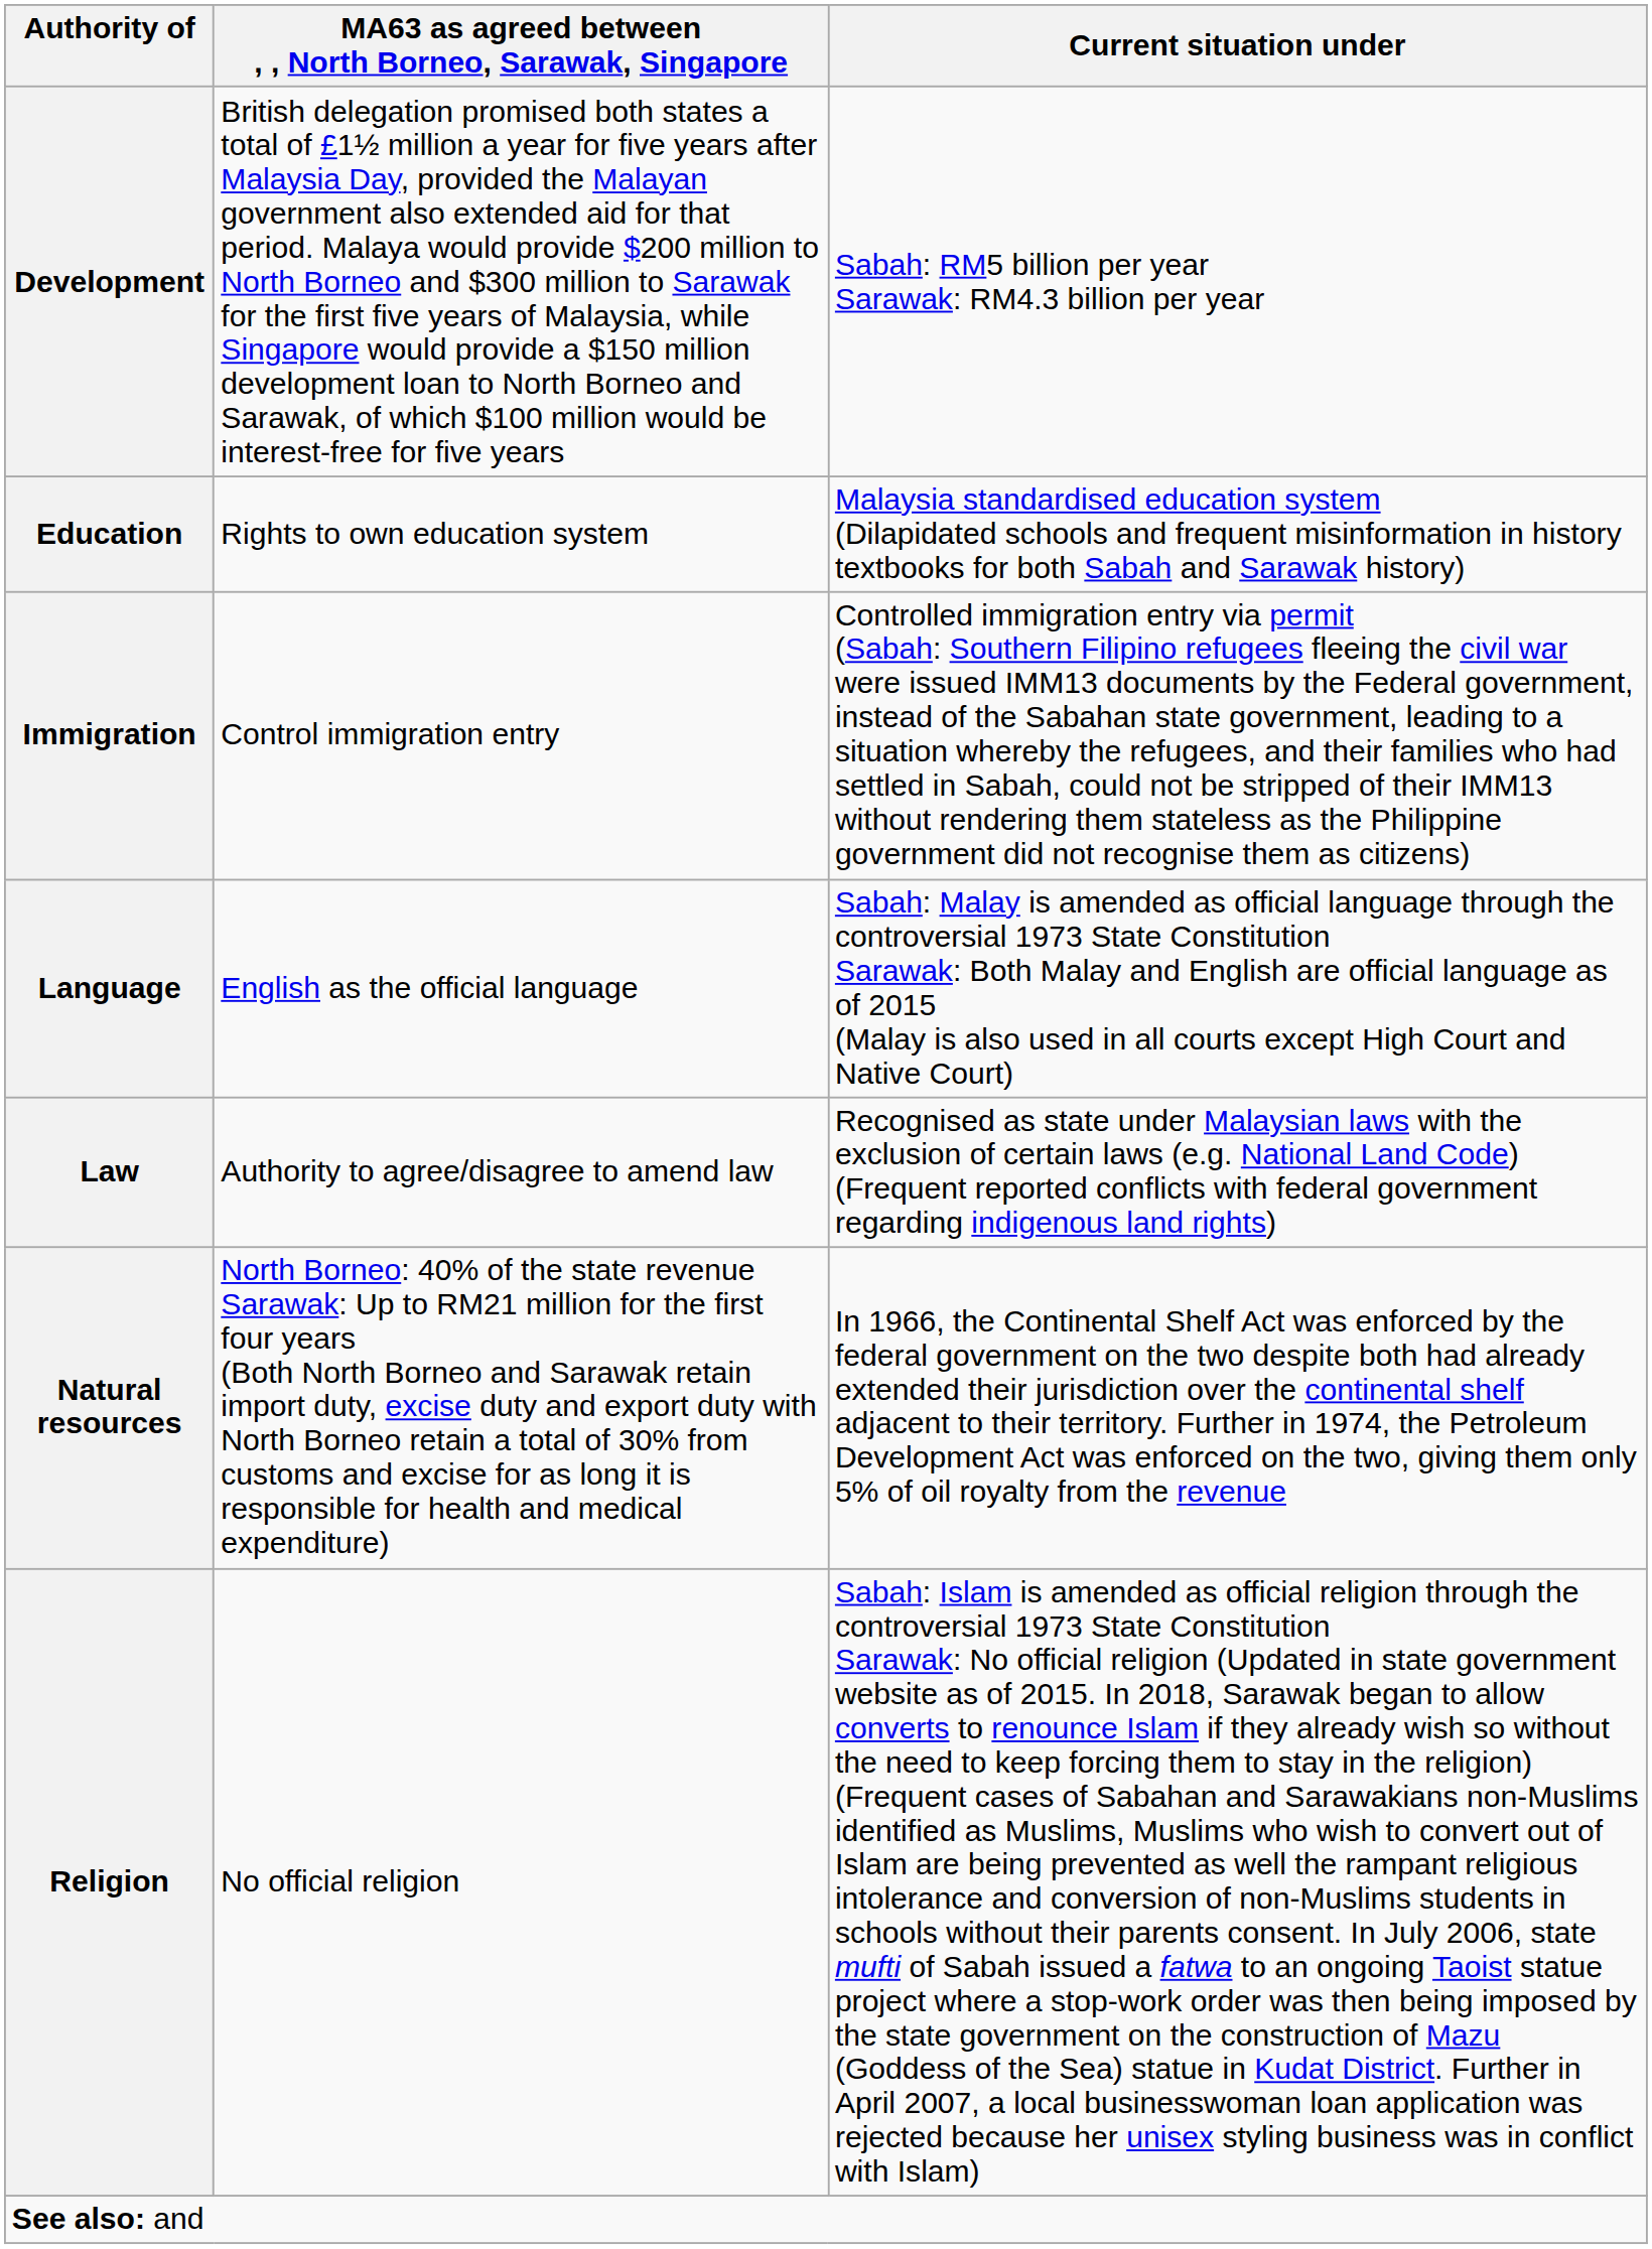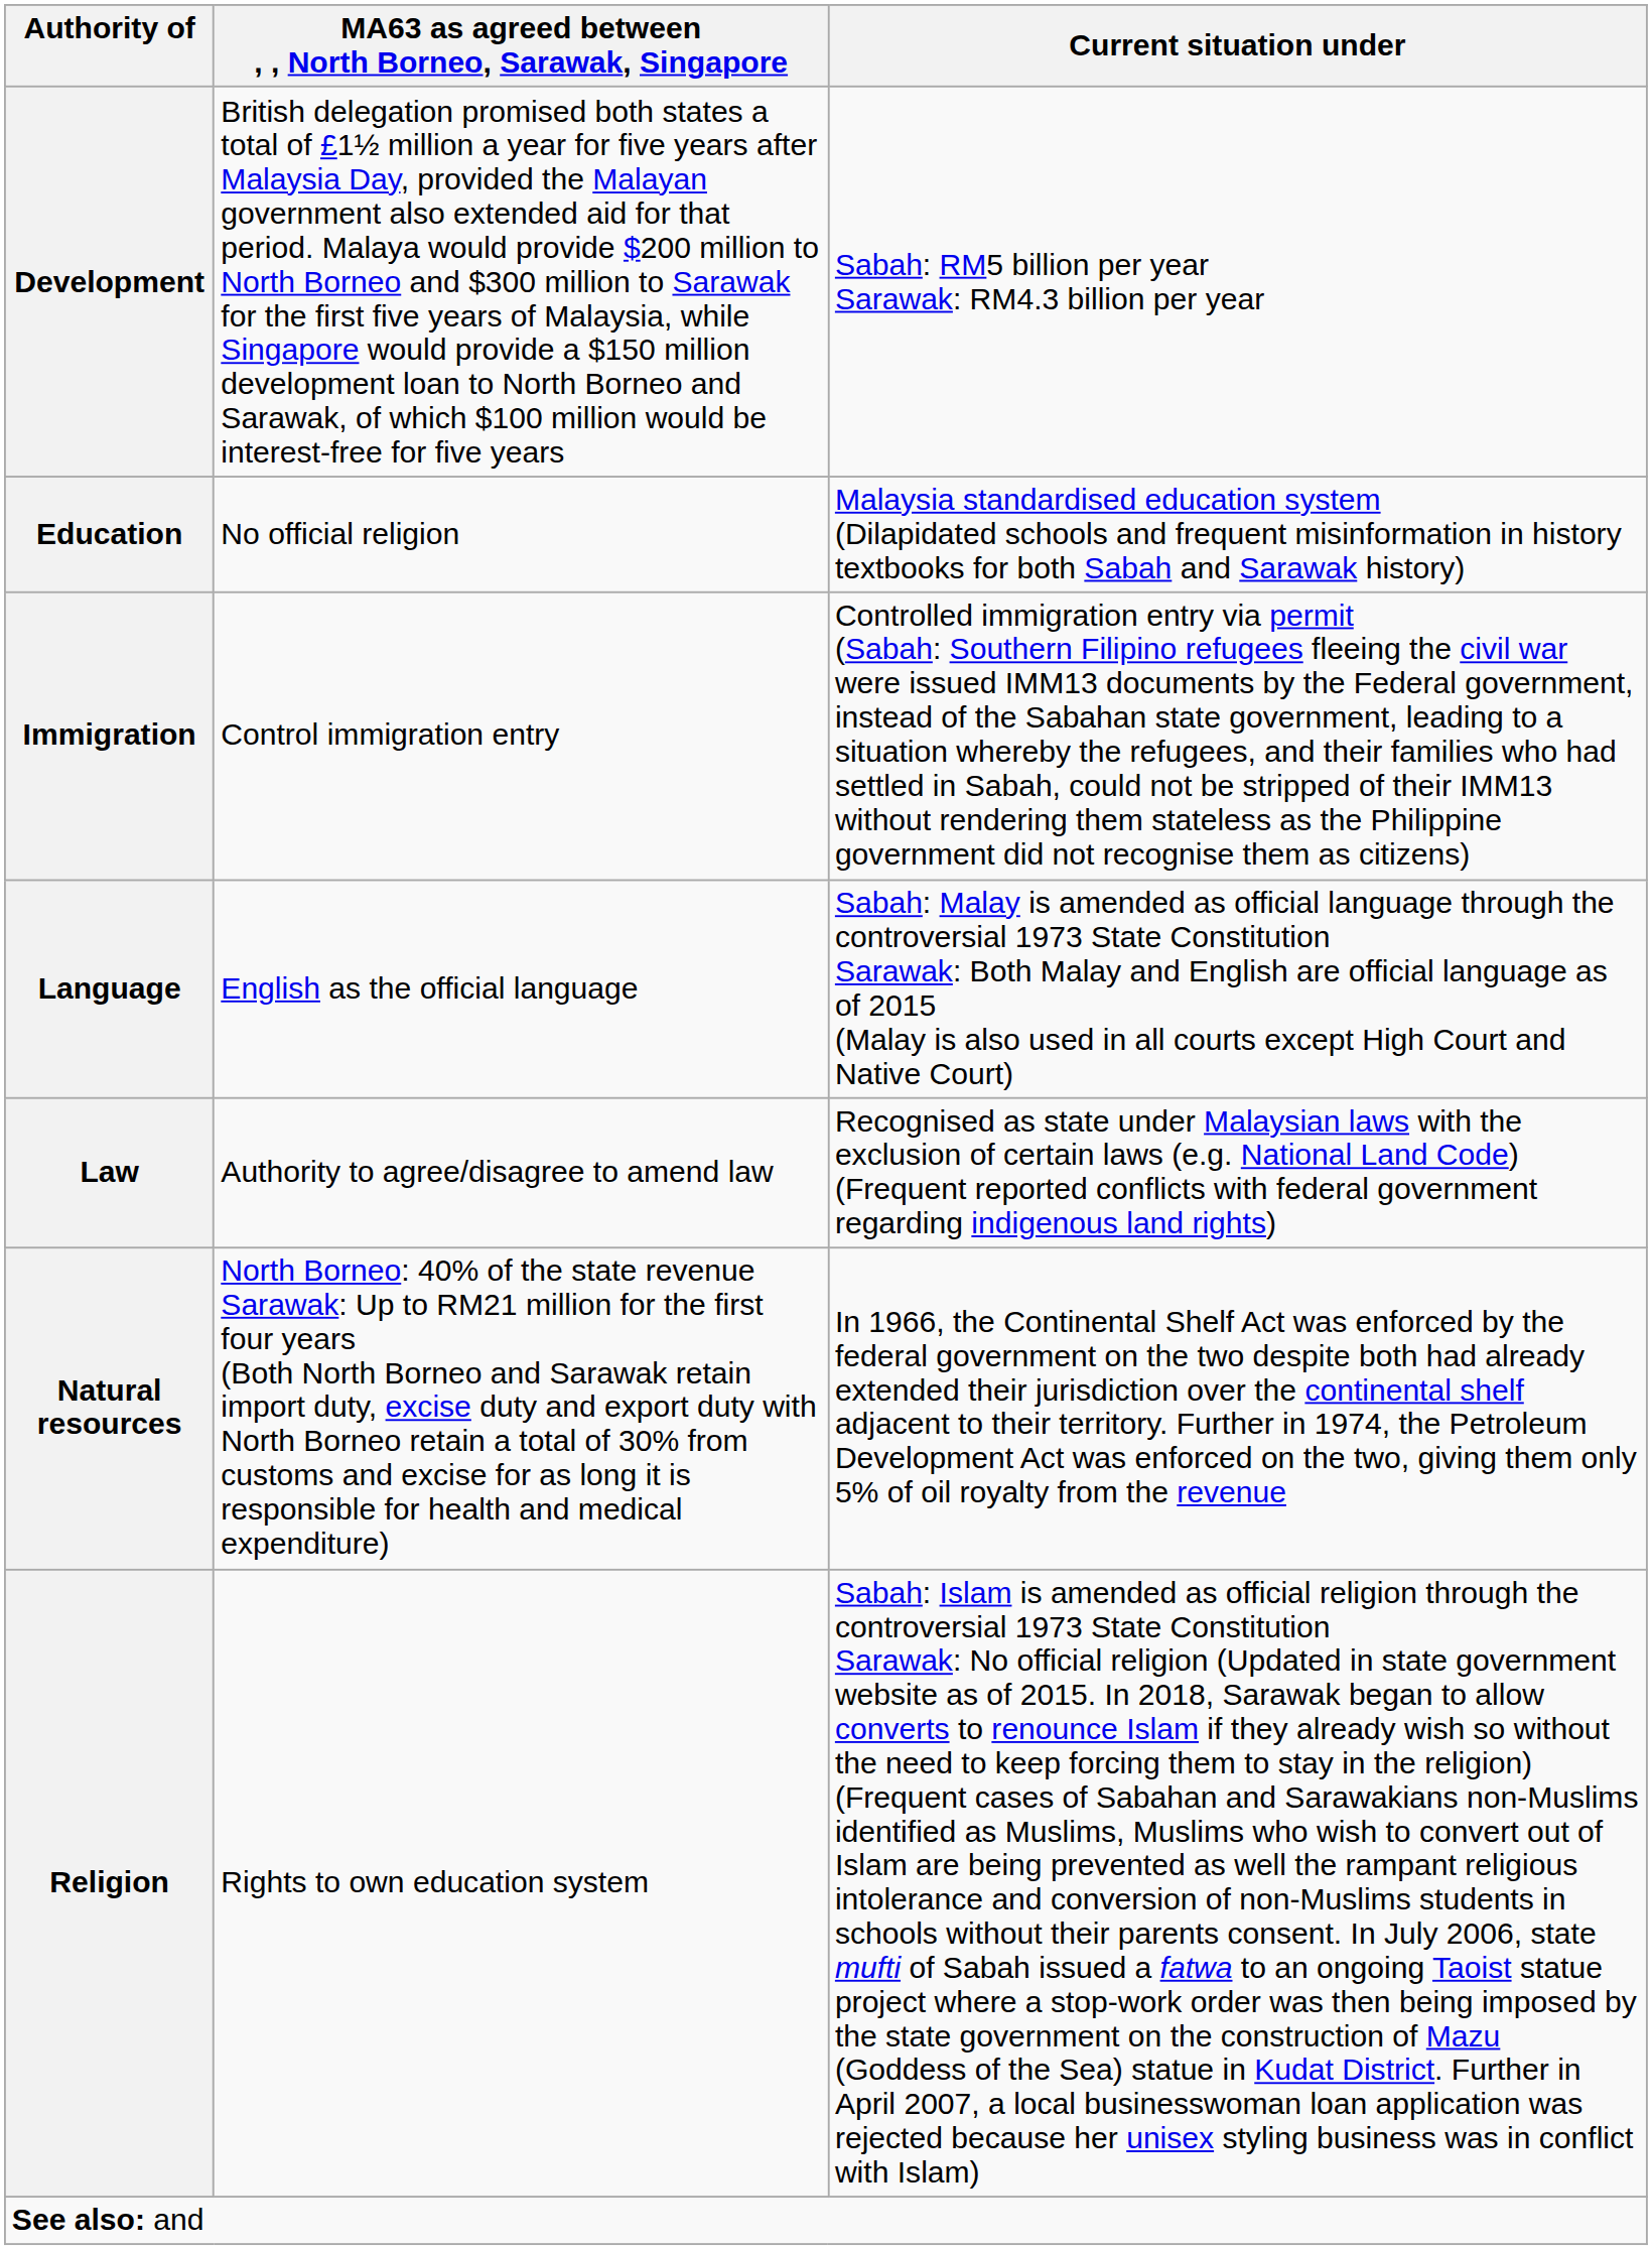Education | MA63 as agreed between , , North Borneo, Sarawak, Singapore: Rights to own education system -> No official religion
Religion | MA63 as agreed between , , North Borneo, Sarawak, Singapore: No official religion -> Rights to own education system
